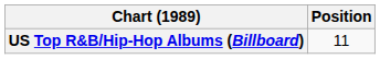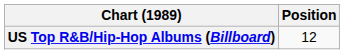US Top R&B/Hip-Hop Albums (Billboard) | Position: 11 -> 12
